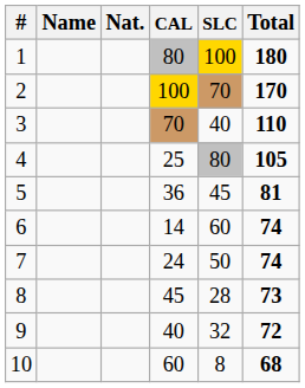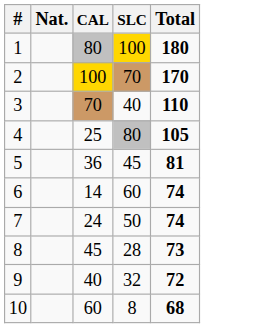- column: Name
